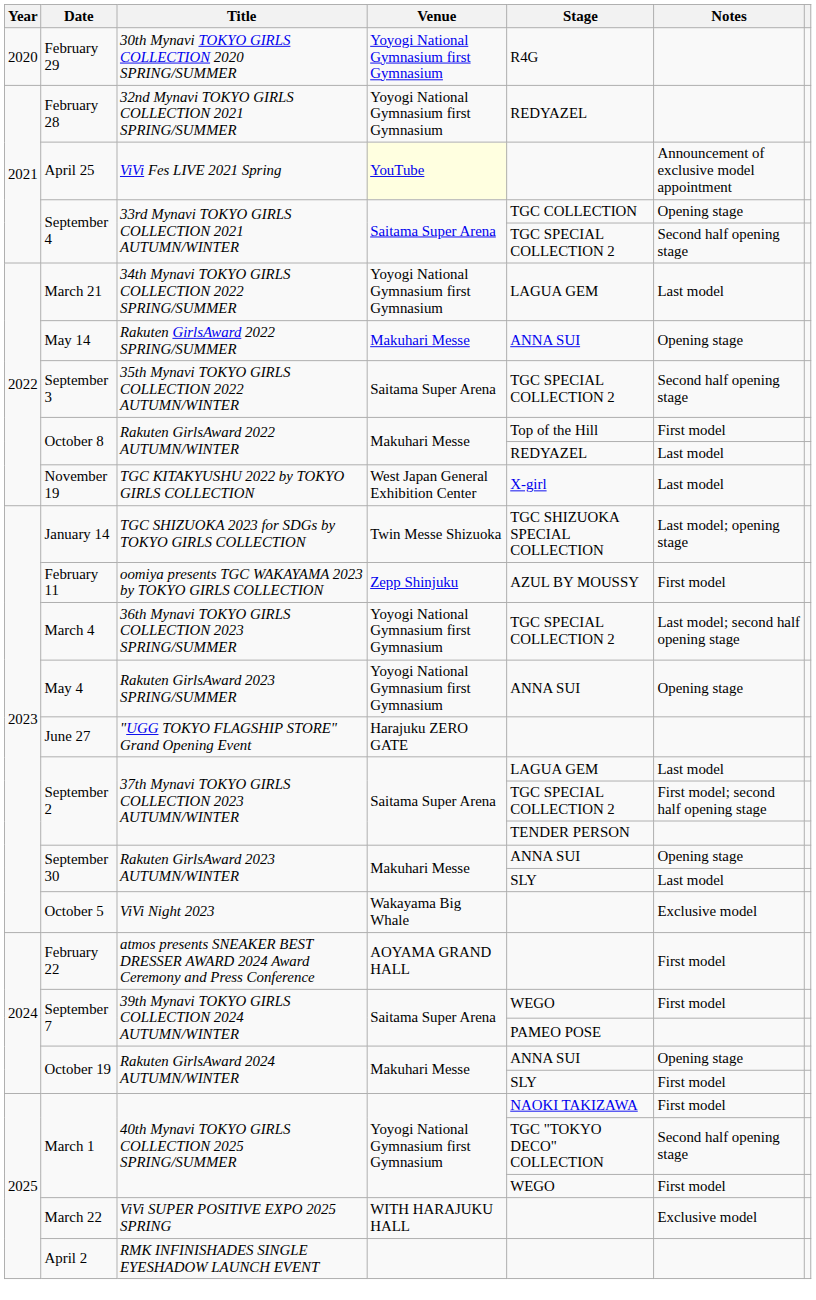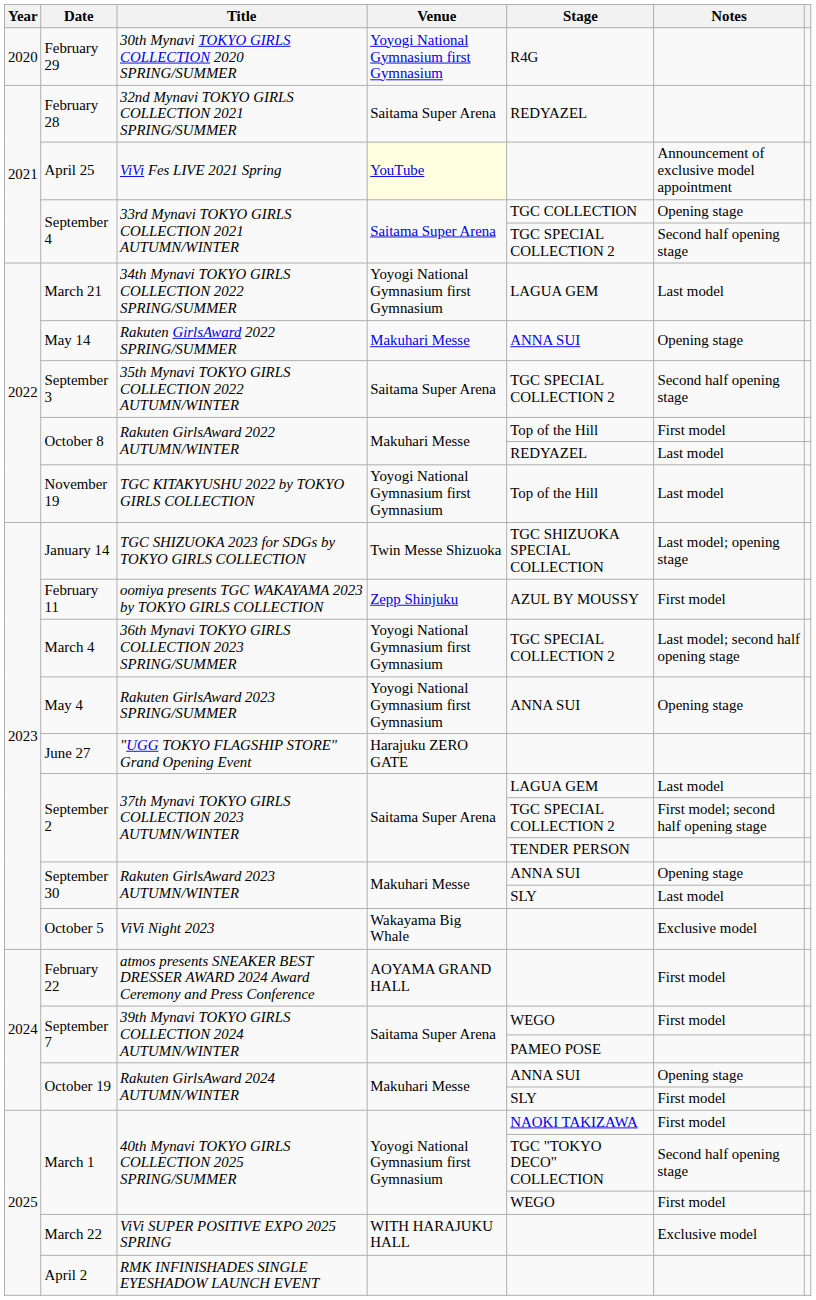February 28 | Venue: Yoyogi National Gymnasium first Gymnasium -> Saitama Super Arena
November 19 | Venue: West Japan General Exhibition Center -> Yoyogi National Gymnasium first Gymnasium
November 19 | Stage: X-girl -> Top of the Hill
